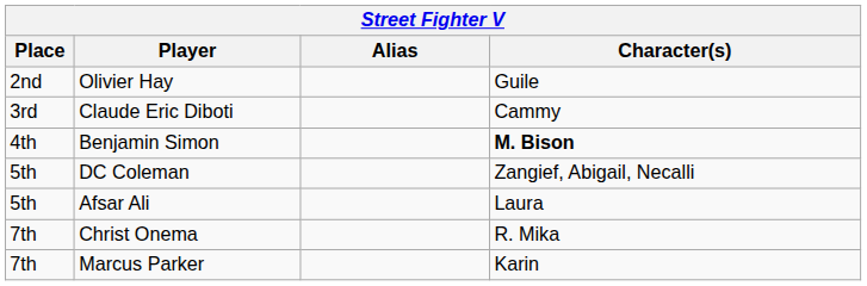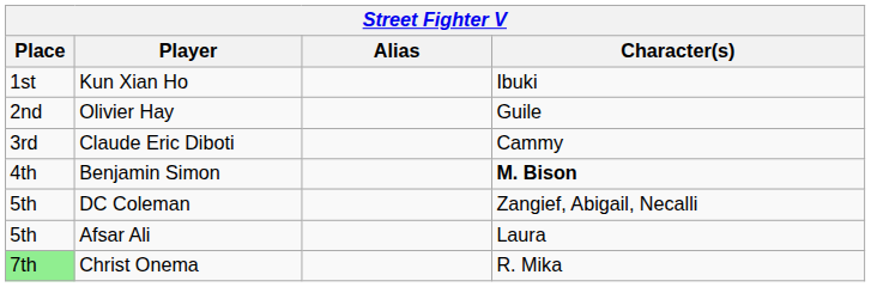+ row: 1st | Kun Xian Ho | Ibuki
Christ Onema | Place: no background -> lightgreen background
- row: 7th | Marcus Parker | Karin
